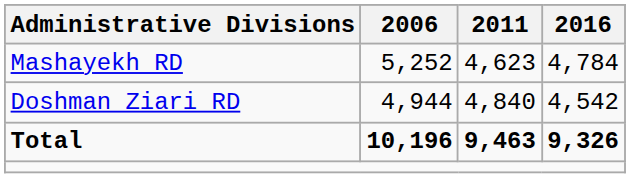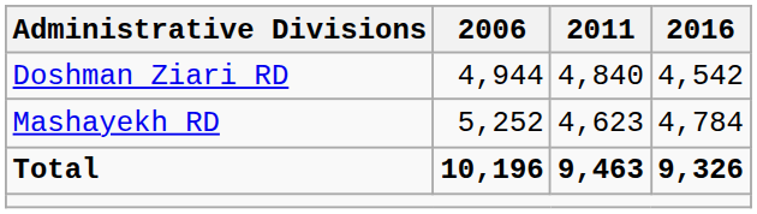rows swapped: Doshman Ziari RD <-> Mashayekh RD
